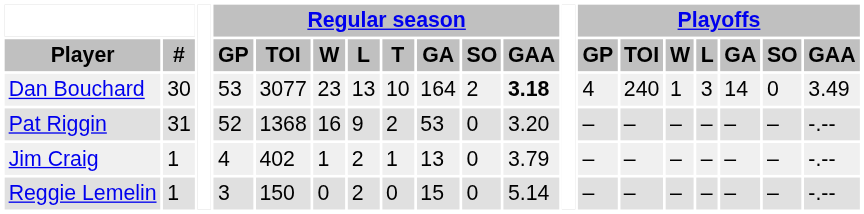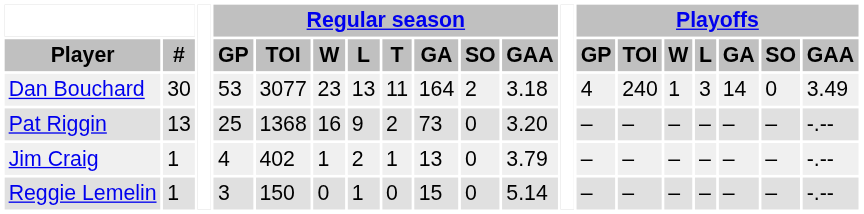Dan Bouchard | Regular season / T: 10 -> 11
Dan Bouchard | Regular season / GAA: bold -> normal
Pat Riggin | #: 31 -> 13
Pat Riggin | Regular season / GP: 52 -> 25
Pat Riggin | Regular season / GA: 53 -> 73
Reggie Lemelin | Regular season / L: 2 -> 1
